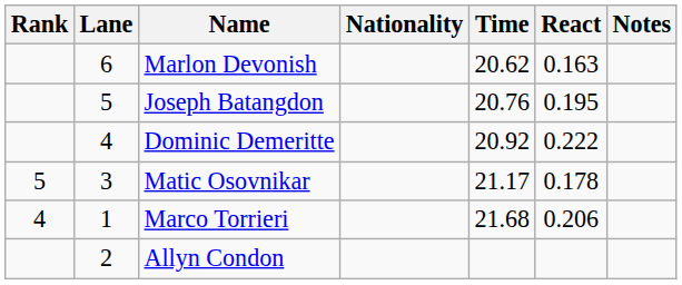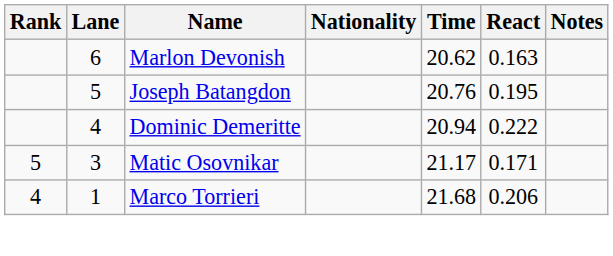Dominic Demeritte | Time: 20.92 -> 20.94
Matic Osovnikar | React: 0.178 -> 0.171
- row: 2 | Allyn Condon
